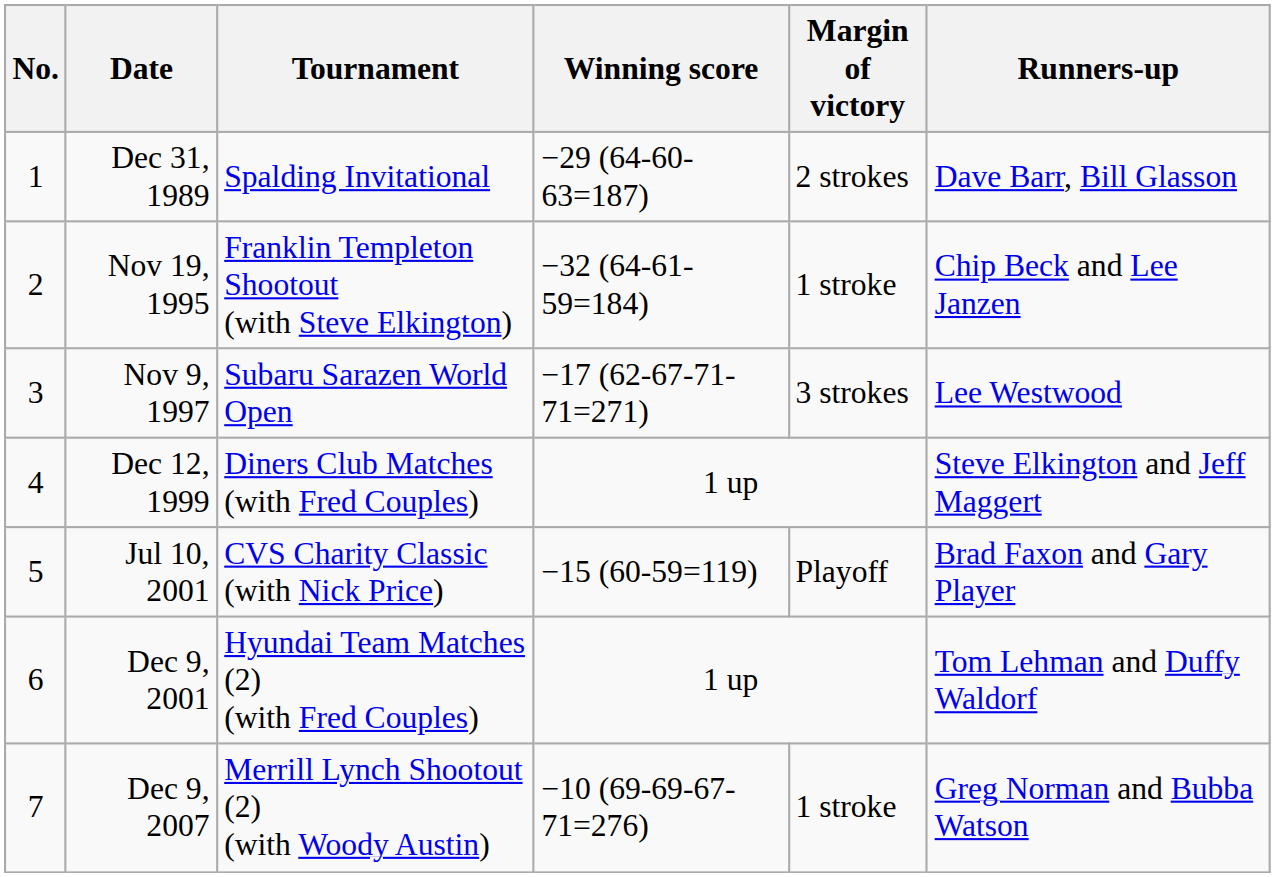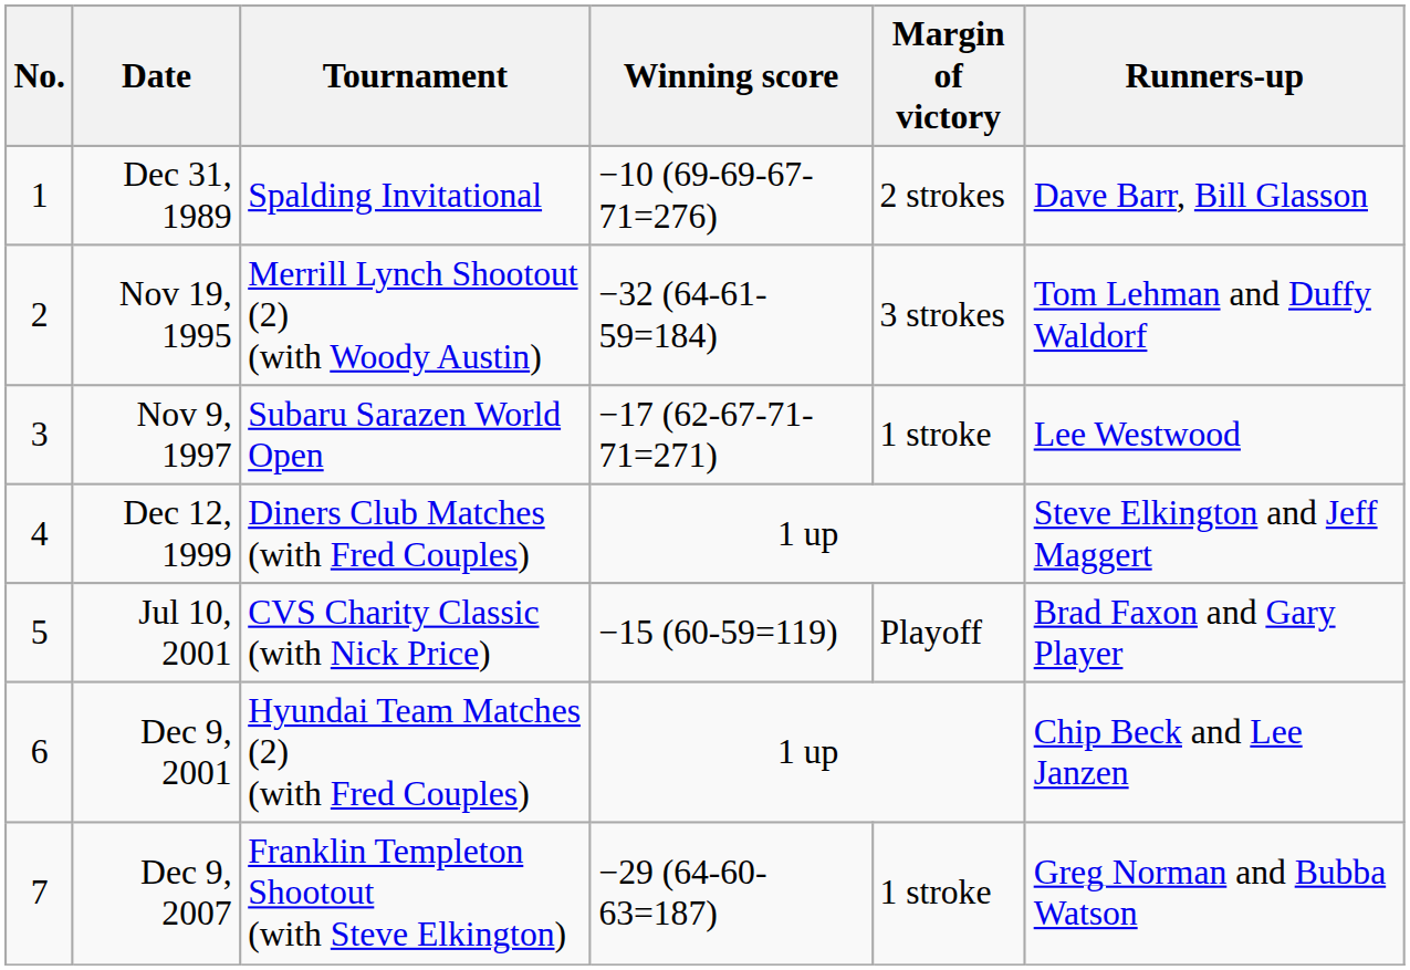Dec 31, 1989 | Winning score: −29 (64-60-63=187) -> −10 (69-69-67-71=276)
Nov 19, 1995 | Tournament: Franklin Templeton Shootout (with Steve Elkington) -> Merrill Lynch Shootout (2) (with Woody Austin)
Nov 19, 1995 | Margin of victory: 1 stroke -> 3 strokes
Nov 19, 1995 | Runners-up: Chip Beck and Lee Janzen -> Tom Lehman and Duffy Waldorf
Nov 9, 1997 | Margin of victory: 3 strokes -> 1 stroke
Dec 9, 2001 | Runners-up: Tom Lehman and Duffy Waldorf -> Chip Beck and Lee Janzen
Dec 9, 2007 | Tournament: Merrill Lynch Shootout (2) (with Woody Austin) -> Franklin Templeton Shootout (with Steve Elkington)
Dec 9, 2007 | Winning score: −10 (69-69-67-71=276) -> −29 (64-60-63=187)
